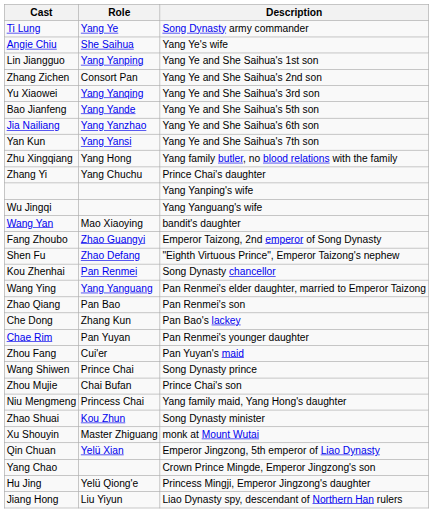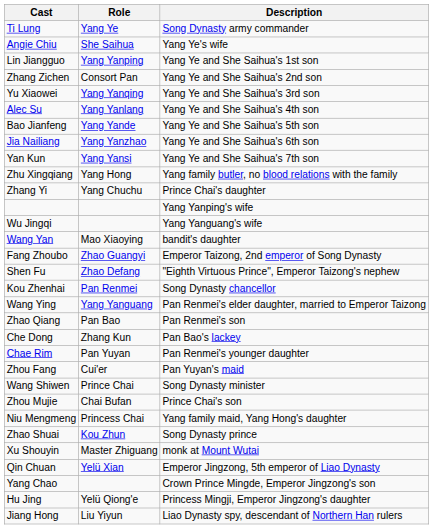+ row: Alec Su | Yang Yanlang | Yang Ye and She Saihua's 4th son
Wang Shiwen | Description: Song Dynasty prince -> Song Dynasty minister
Zhao Shuai | Description: Song Dynasty minister -> Song Dynasty prince
